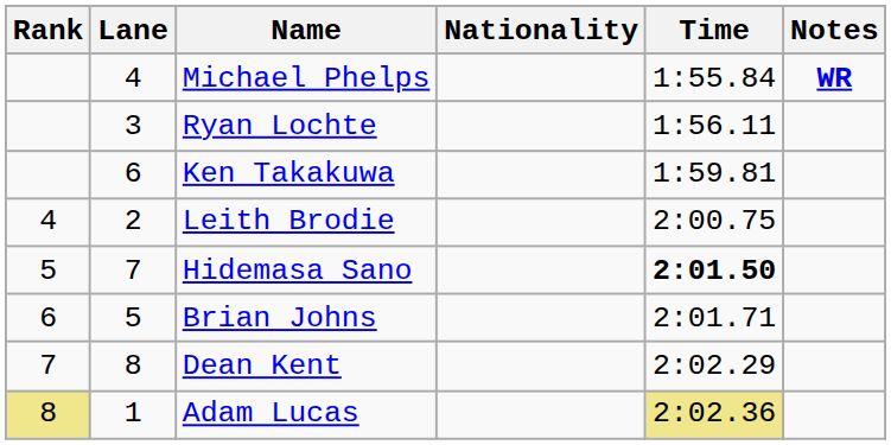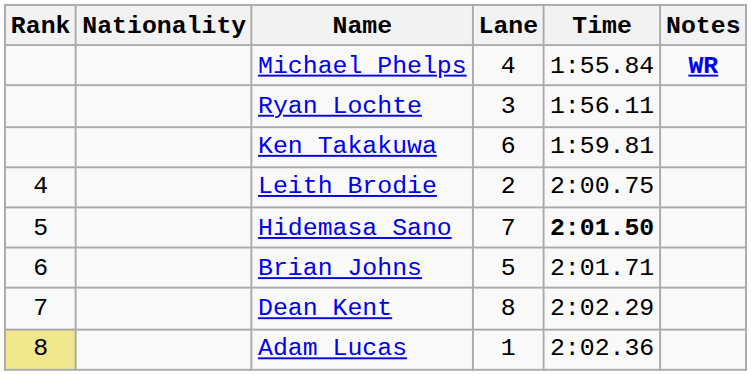columns swapped: Lane <-> Nationality
Adam Lucas | Time: khaki background -> no background
